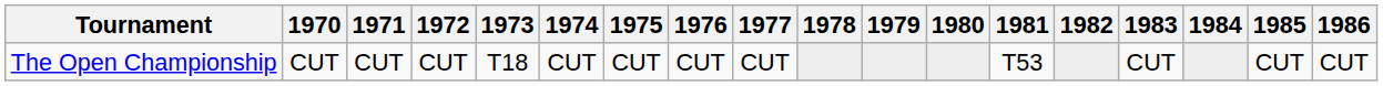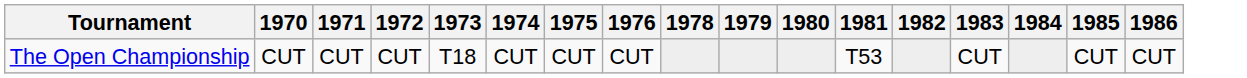- column: 1977 | CUT
